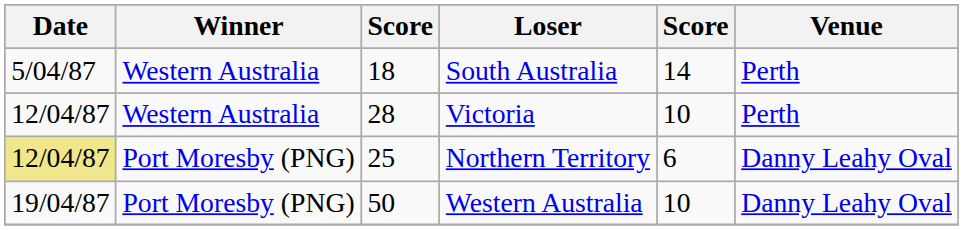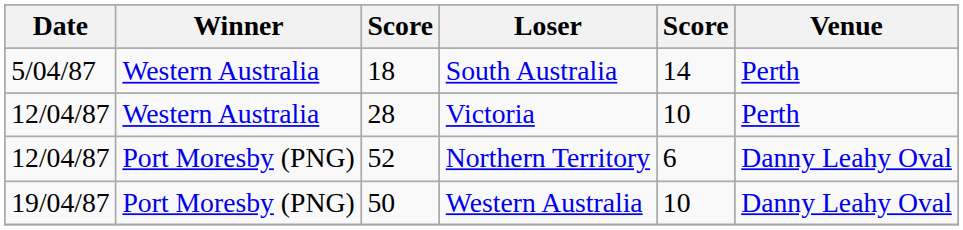Northern Territory | Date: khaki background -> no background
Northern Territory | column 3: 25 -> 52
